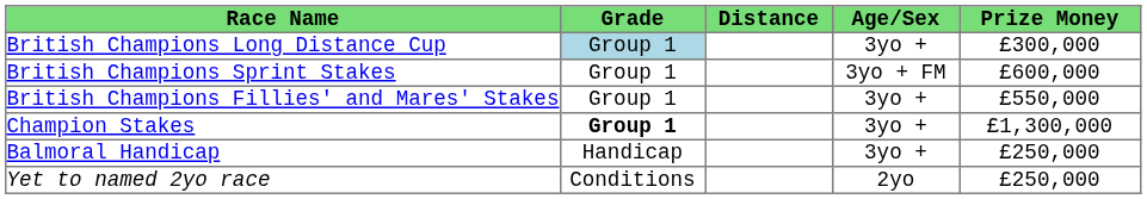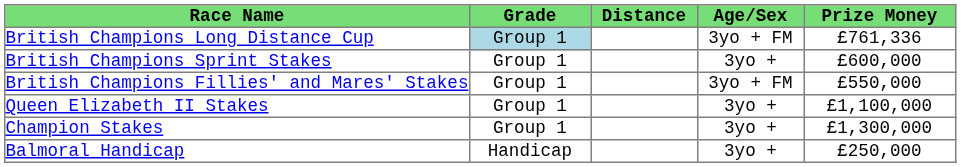British Champions Long Distance Cup | Age/Sex: 3yo + -> 3yo + FM
British Champions Long Distance Cup | Prize Money: £300,000 -> £761,336
British Champions Sprint Stakes | Age/Sex: 3yo + FM -> 3yo +
British Champions Fillies' and Mares' Stakes | Age/Sex: 3yo + -> 3yo + FM
+ row: Queen Elizabeth II Stakes | Group 1 | 3yo + | £1,100,000
Champion Stakes | Grade: bold -> normal
- row: Yet to named 2yo race | Conditions | 2yo | £250,000
